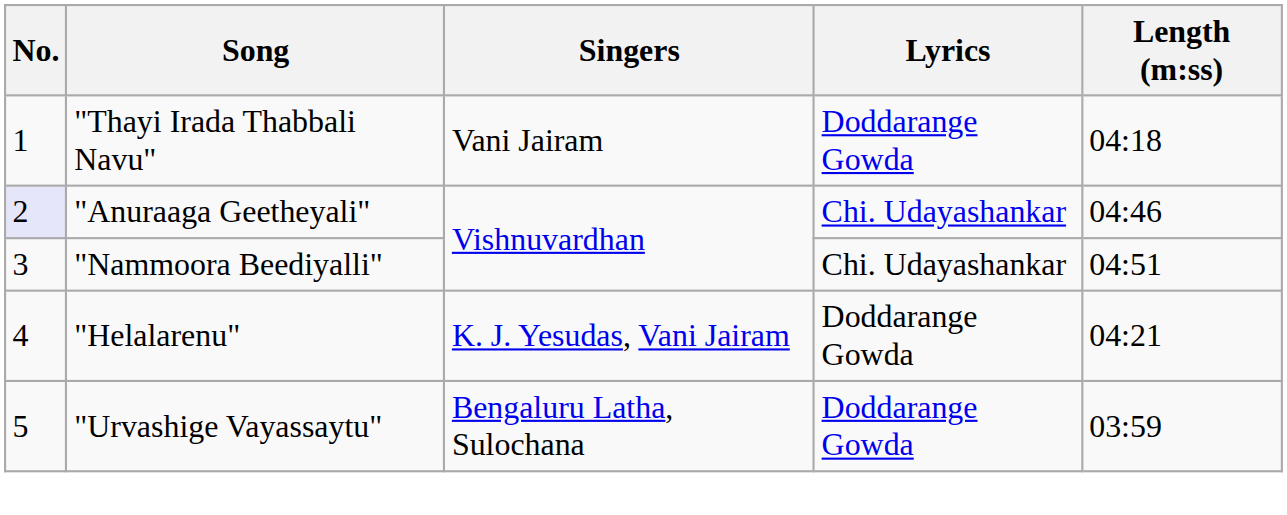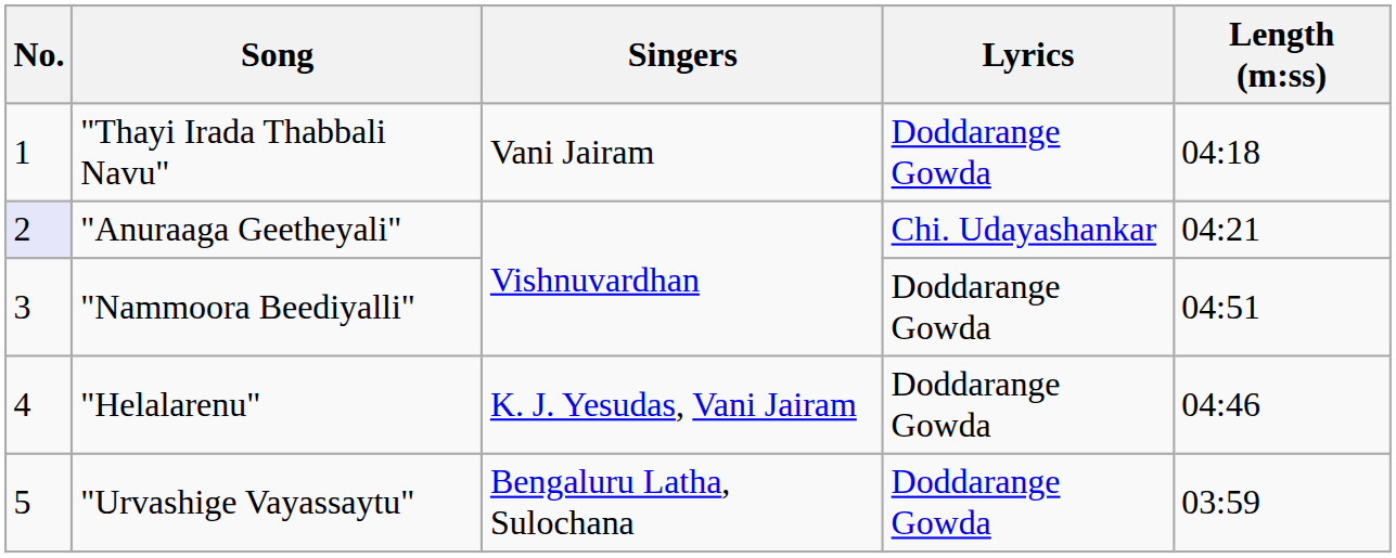"Anuraaga Geetheyali" | Length (m:ss): 04:46 -> 04:21
"Nammoora Beediyalli" | Lyrics: Chi. Udayashankar -> Doddarange Gowda
"Helalarenu" | Length (m:ss): 04:21 -> 04:46
